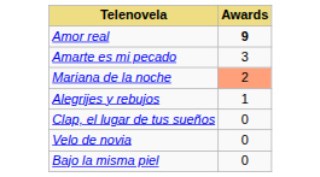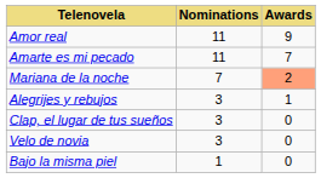+ column: Nominations | 11 | 11 | 7 | 3 | 3 | 3 | 1
Amor real | Awards: bold -> normal
Amarte es mi pecado | Awards: 3 -> 7
